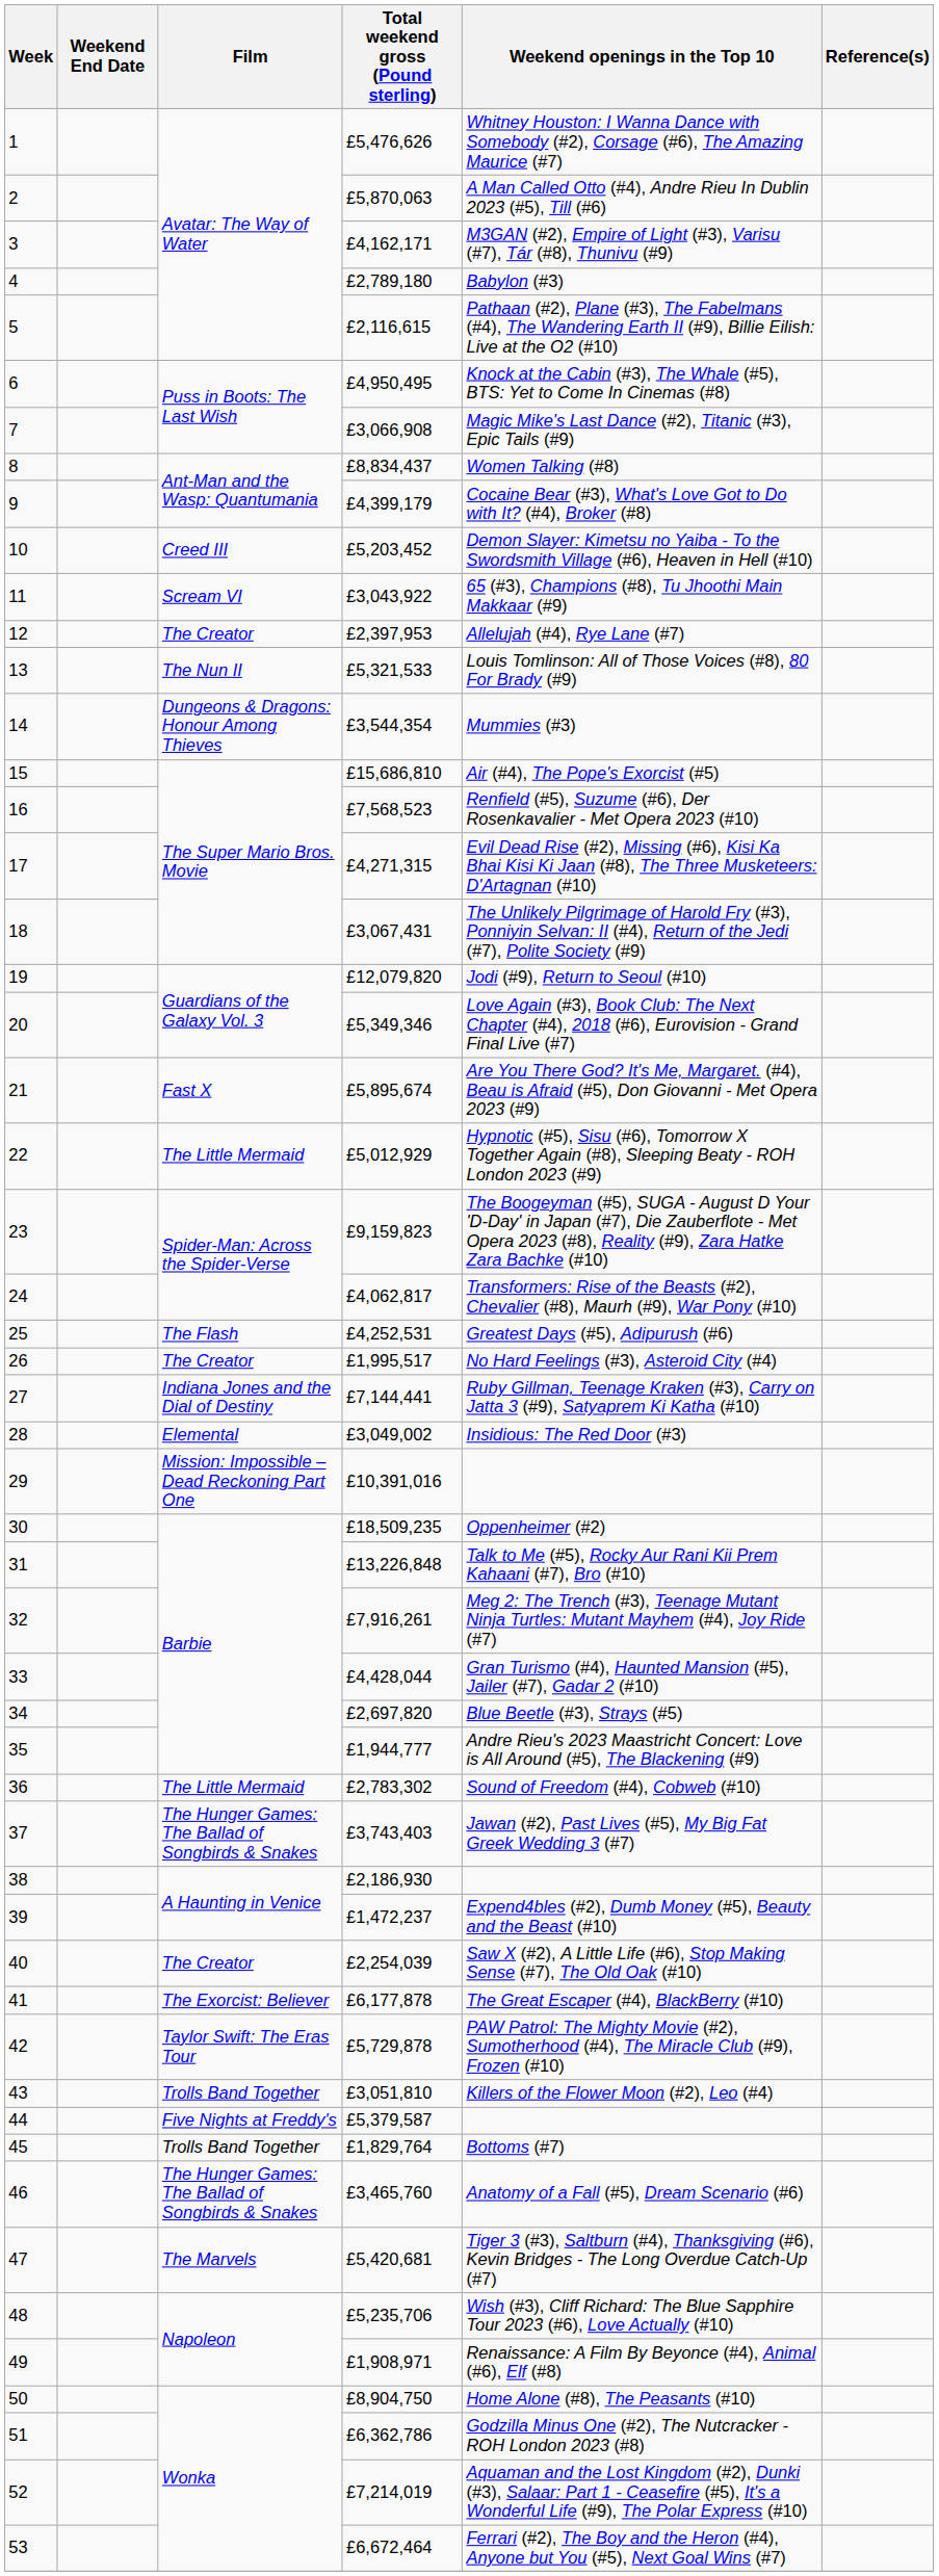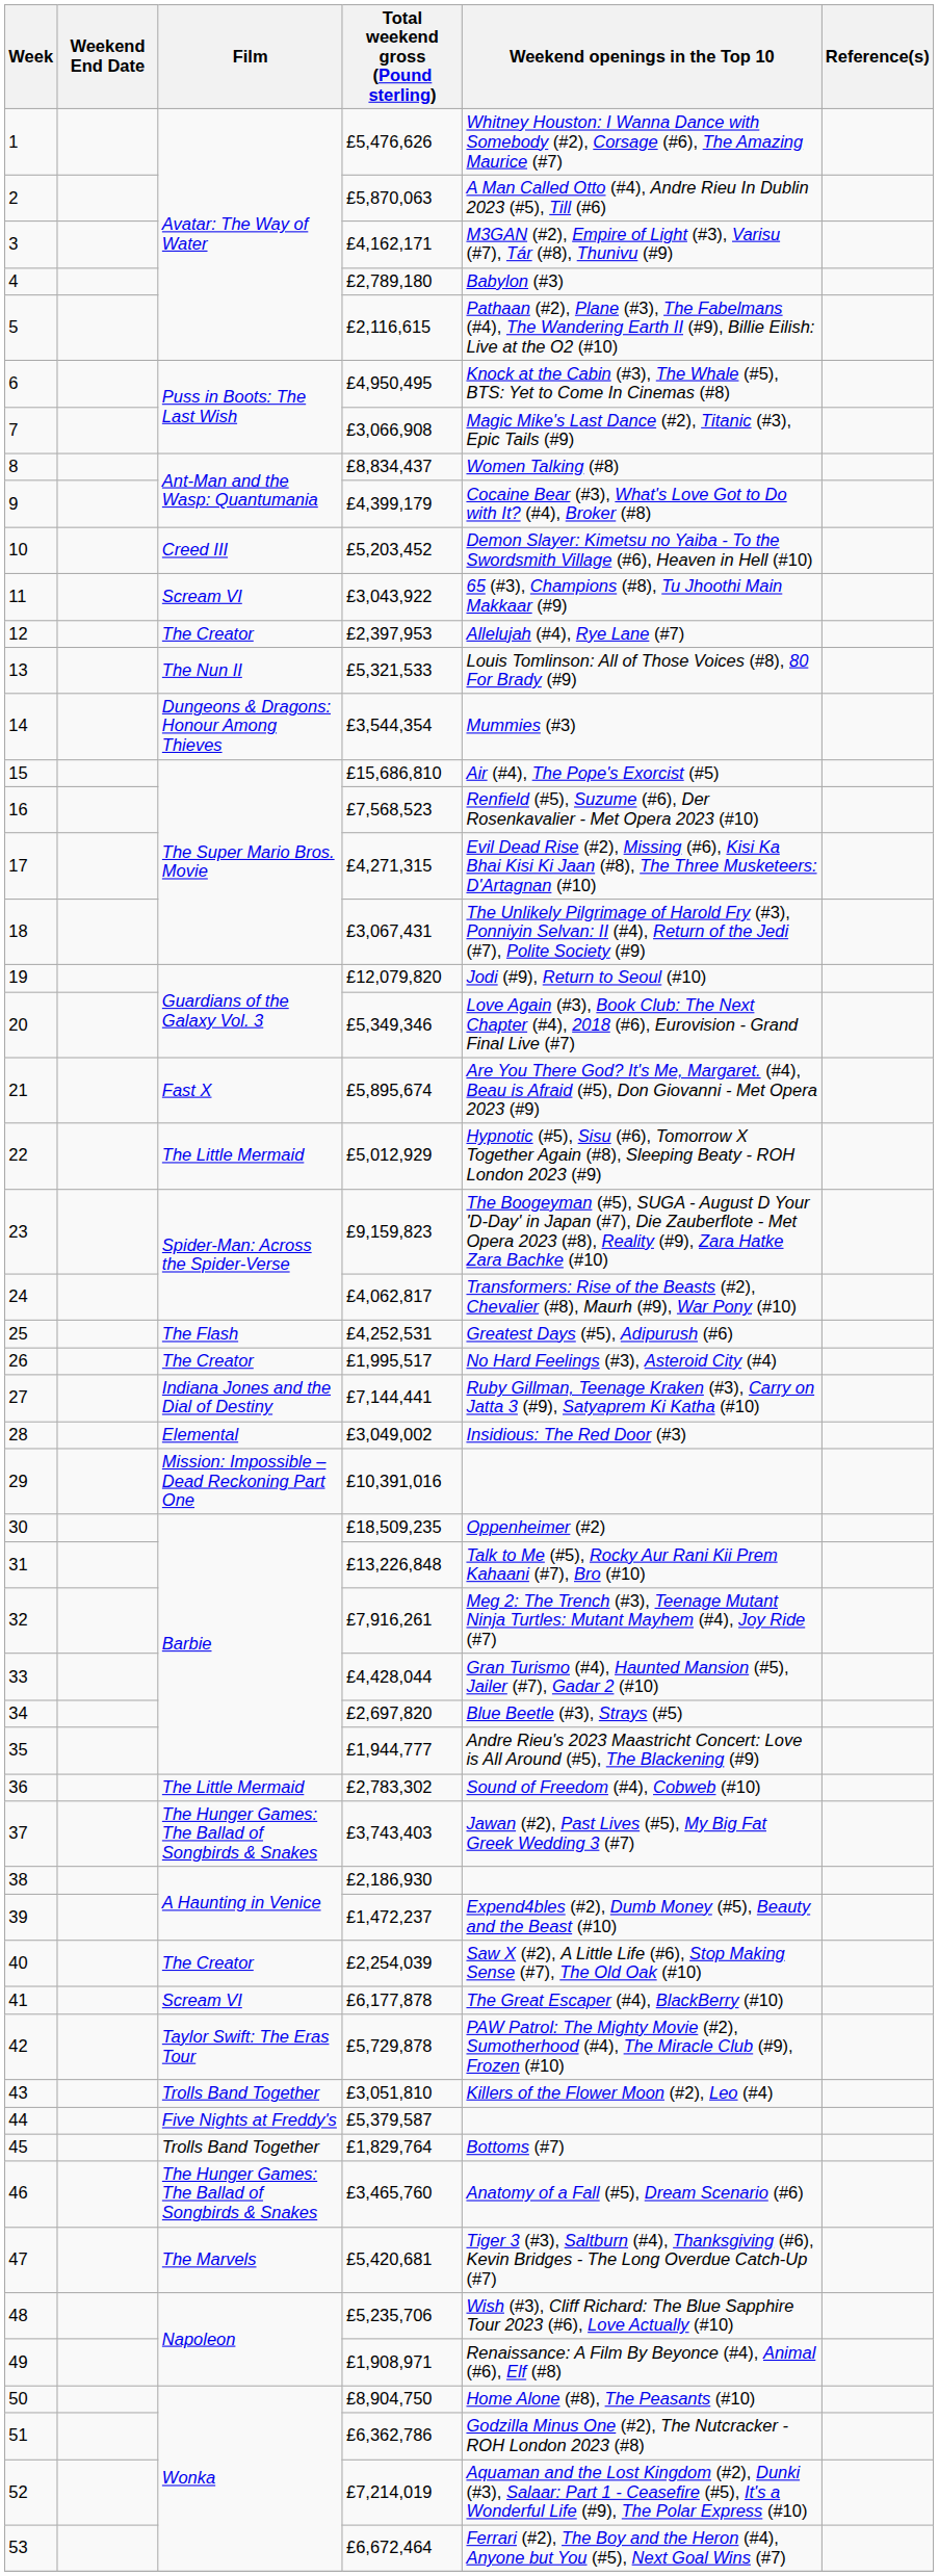41 | Film: The Exorcist: Believer -> Scream VI
